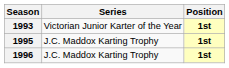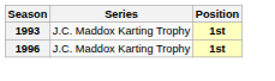1993 | Series: Victorian Junior Karter of the Year -> J.C. Maddox Karting Trophy
- row: 1995 | J.C. Maddox Karting Trophy | 1st
